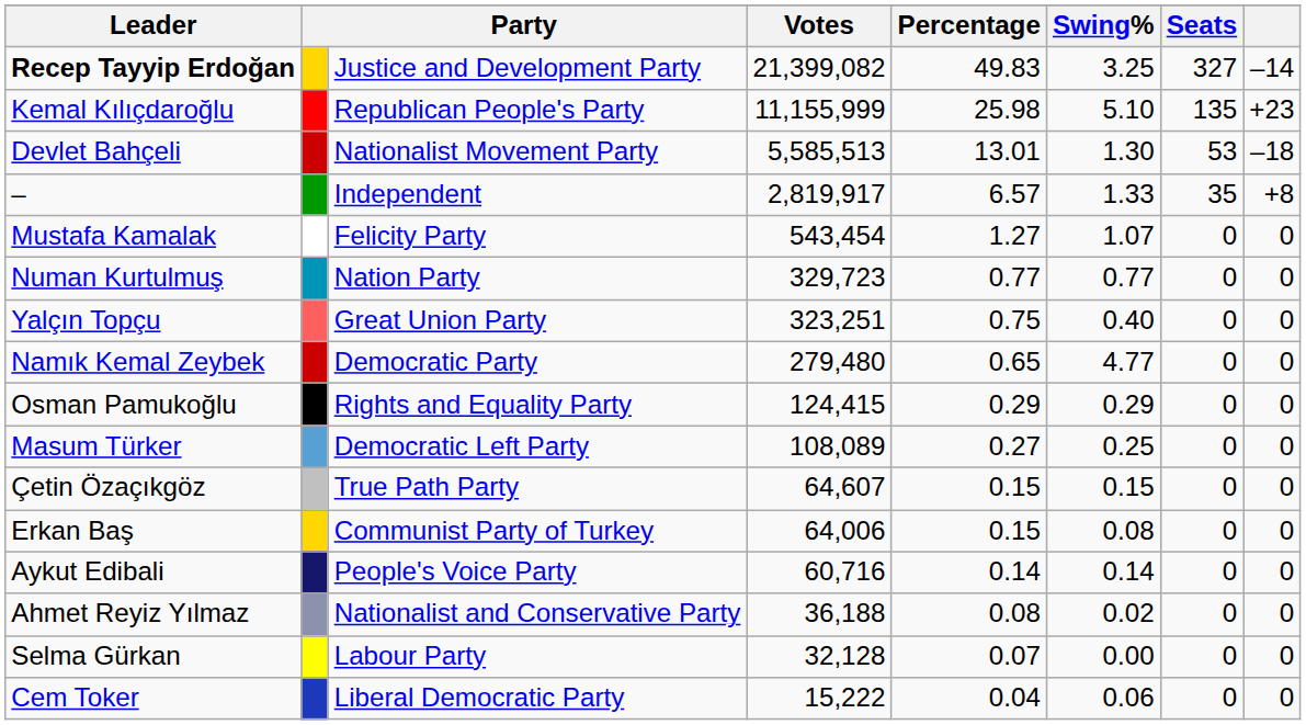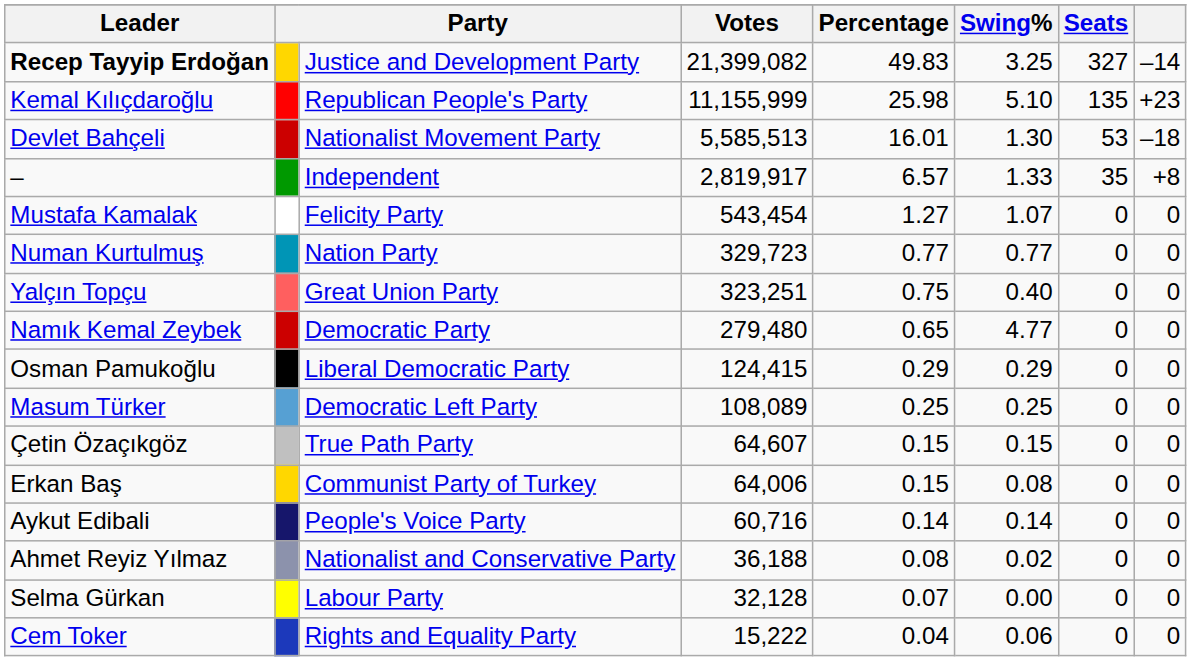Devlet Bahçeli | Percentage: 13.01 -> 16.01
Osman Pamukoğlu | column 3: Rights and Equality Party -> Liberal Democratic Party
Masum Türker | Percentage: 0.27 -> 0.25
Cem Toker | column 3: Liberal Democratic Party -> Rights and Equality Party
